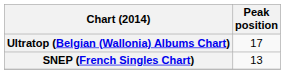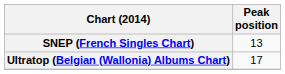rows swapped: Ultratop (Belgian (Wallonia) Albums Chart) <-> SNEP (French Singles Chart)
